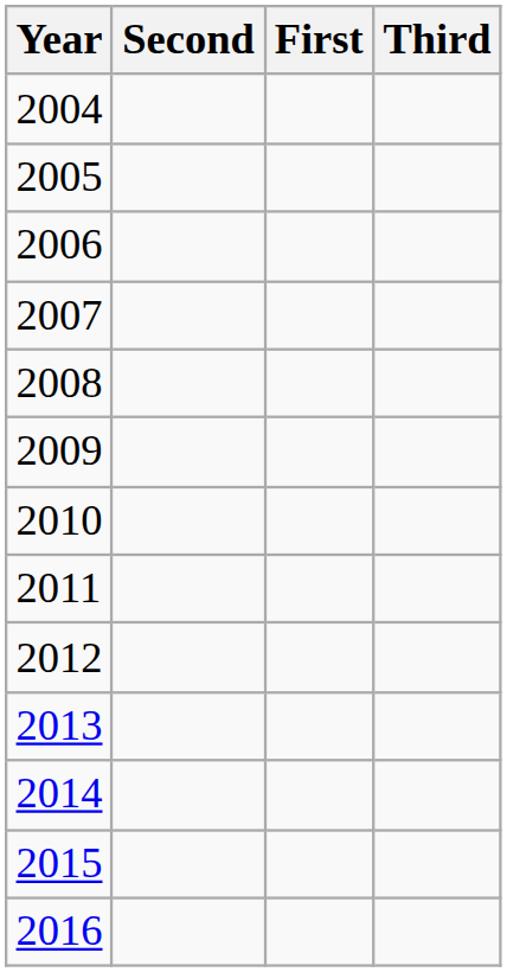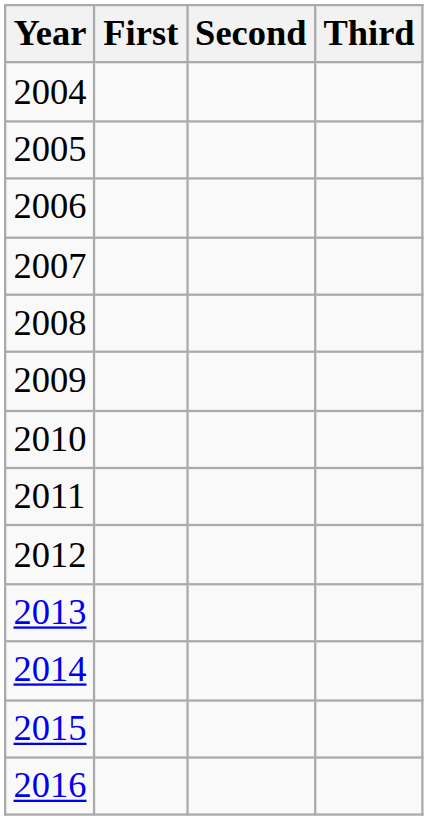columns swapped: First <-> Second
